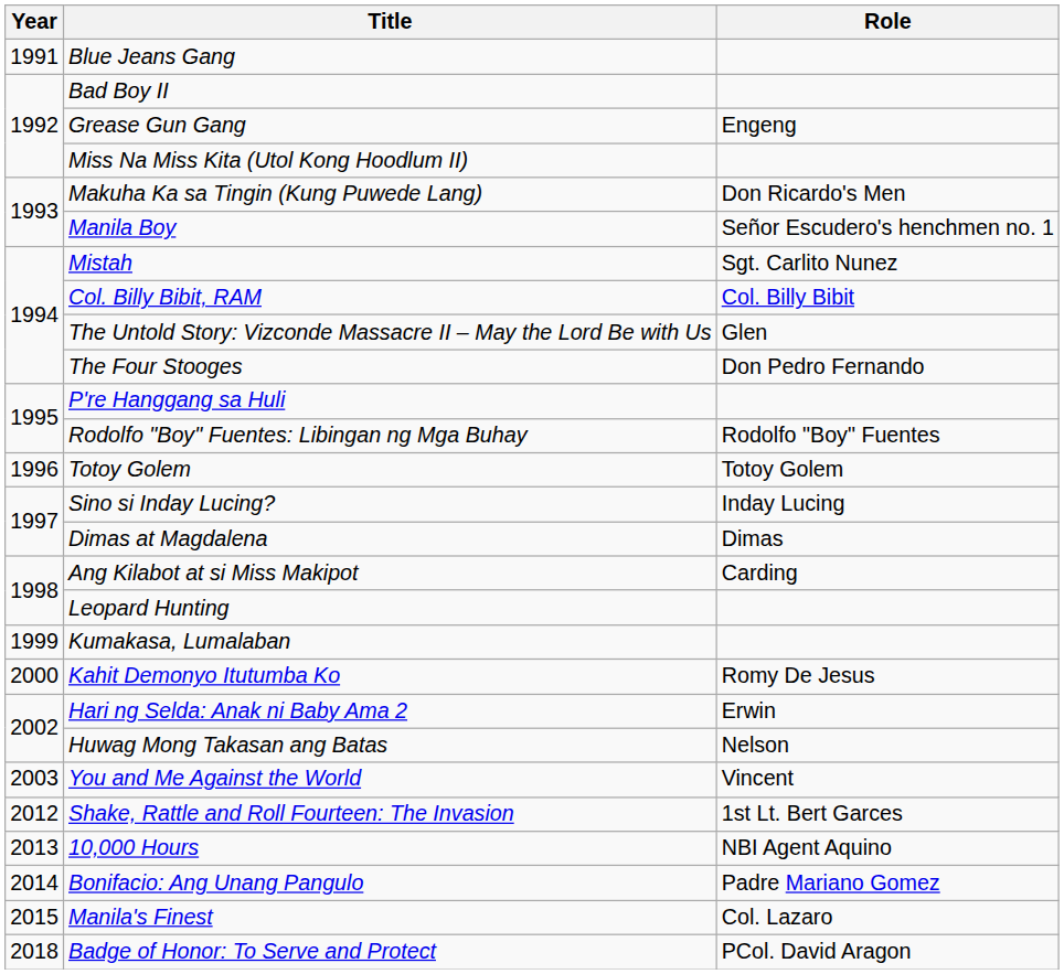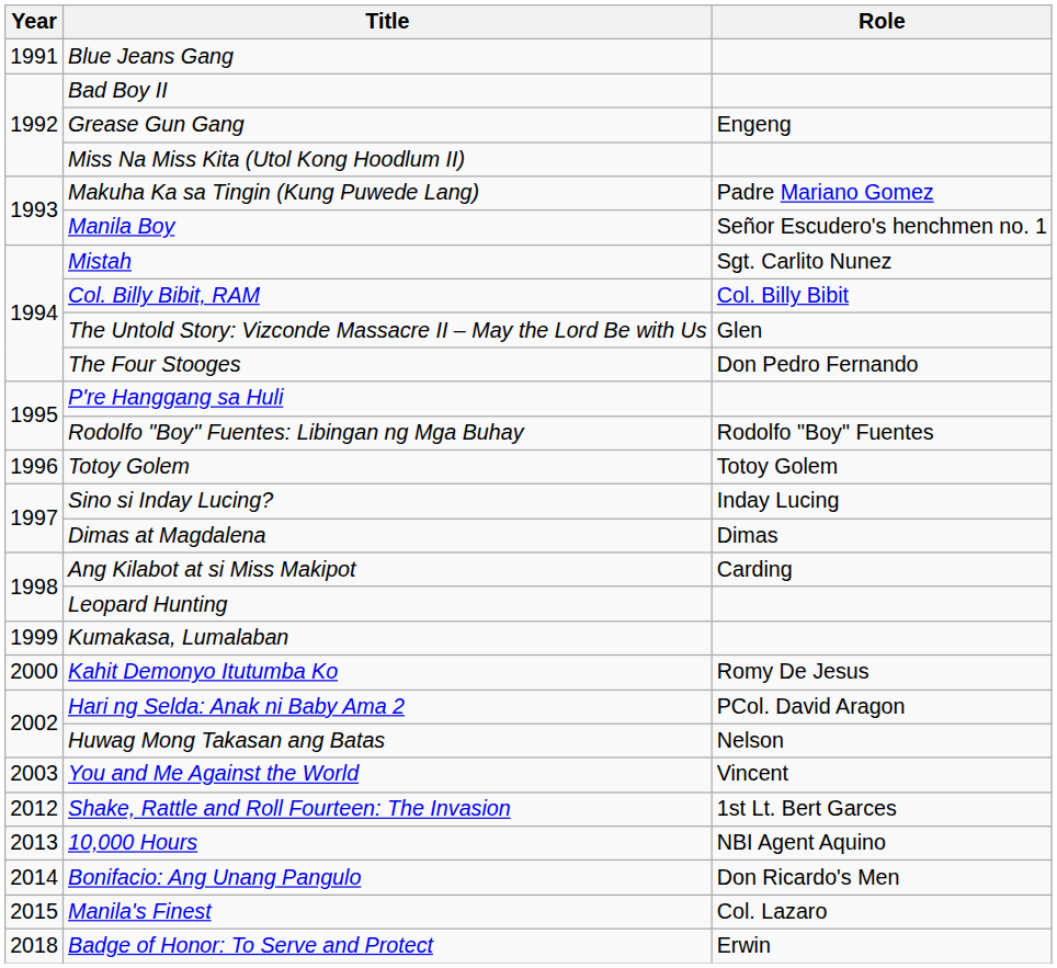Makuha Ka sa Tingin (Kung Puwede Lang) | Role: Don Ricardo's Men -> Padre Mariano Gomez
Hari ng Selda: Anak ni Baby Ama 2 | Role: Erwin -> PCol. David Aragon
Bonifacio: Ang Unang Pangulo | Role: Padre Mariano Gomez -> Don Ricardo's Men
Badge of Honor: To Serve and Protect | Role: PCol. David Aragon -> Erwin
